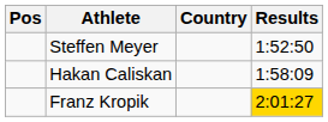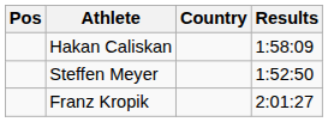rows swapped: Steffen Meyer <-> Hakan Caliskan
Franz Kropik | Results: gold background -> no background
